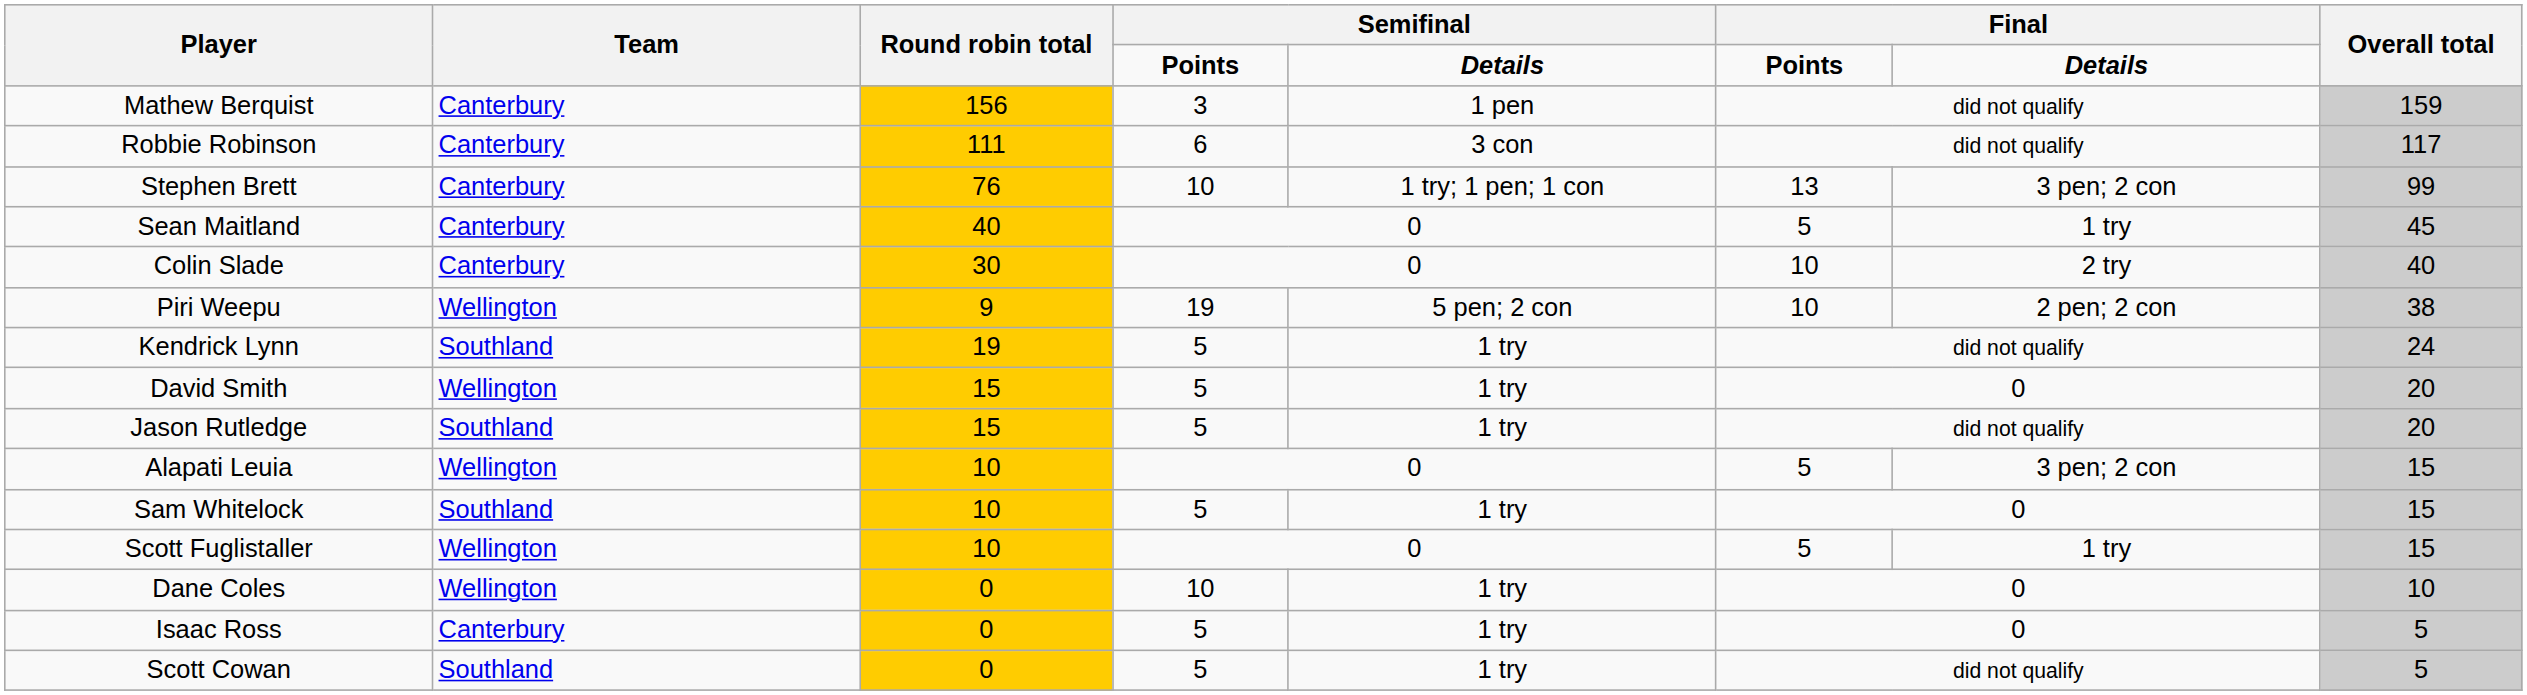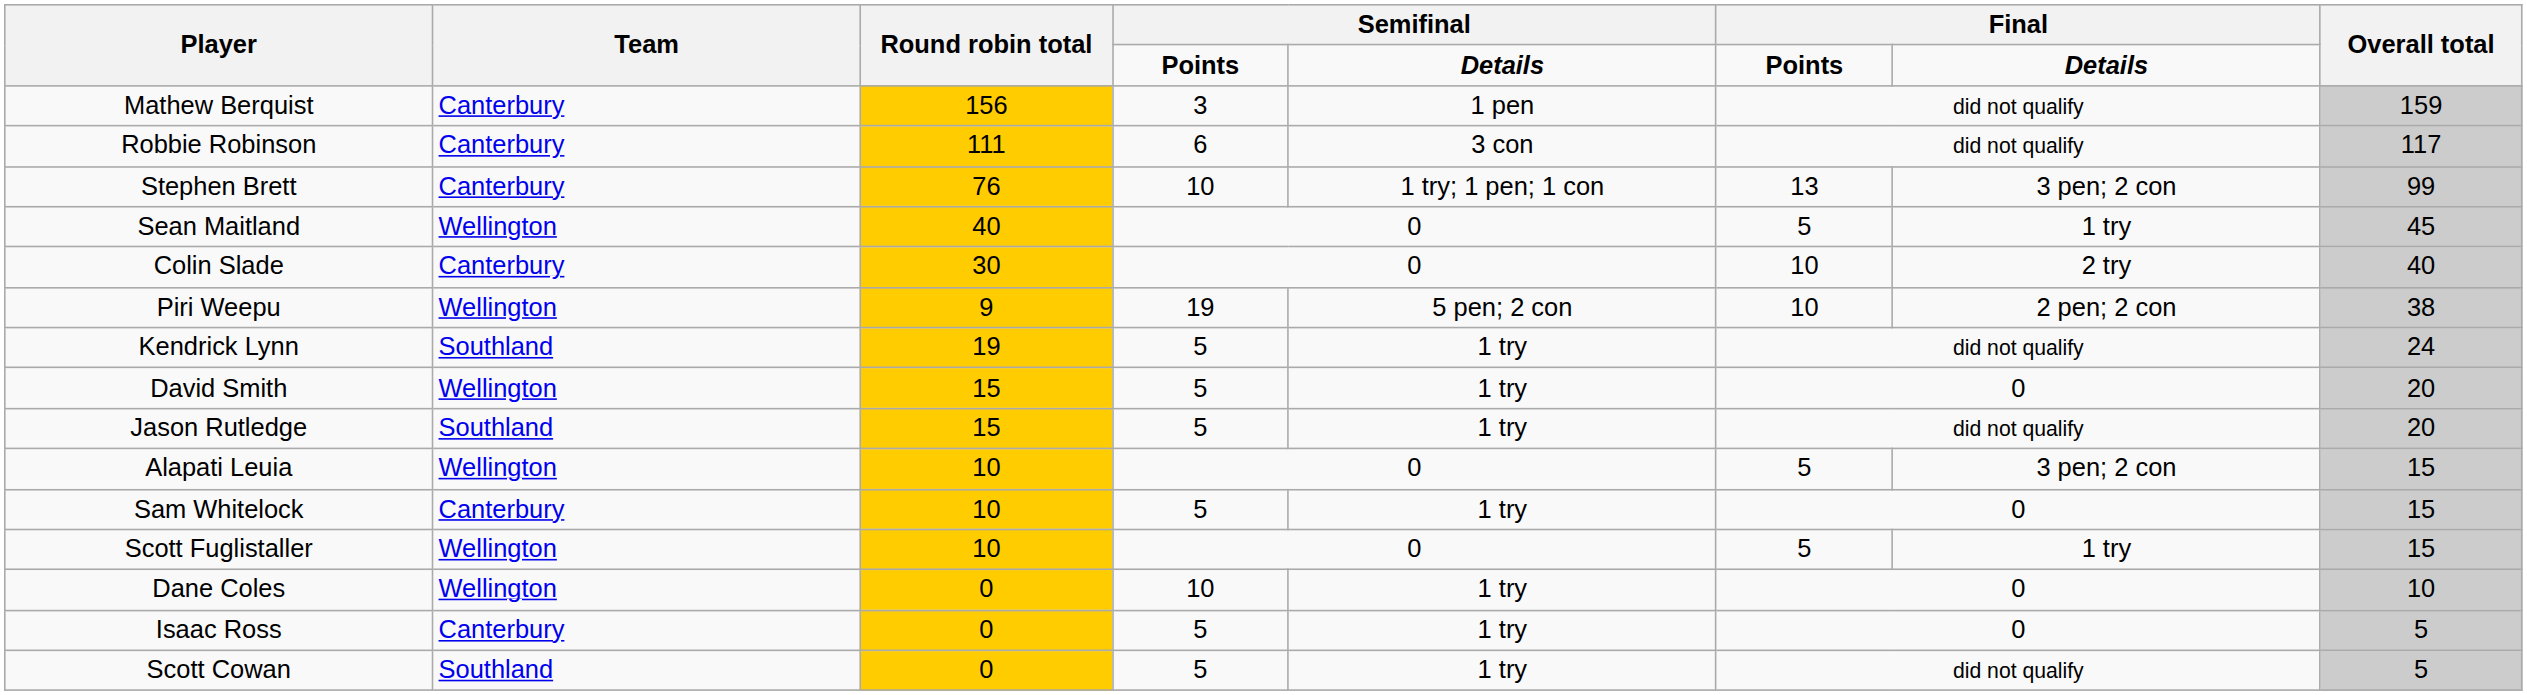Sean Maitland | Team: Canterbury -> Wellington
Sam Whitelock | Team: Southland -> Canterbury
